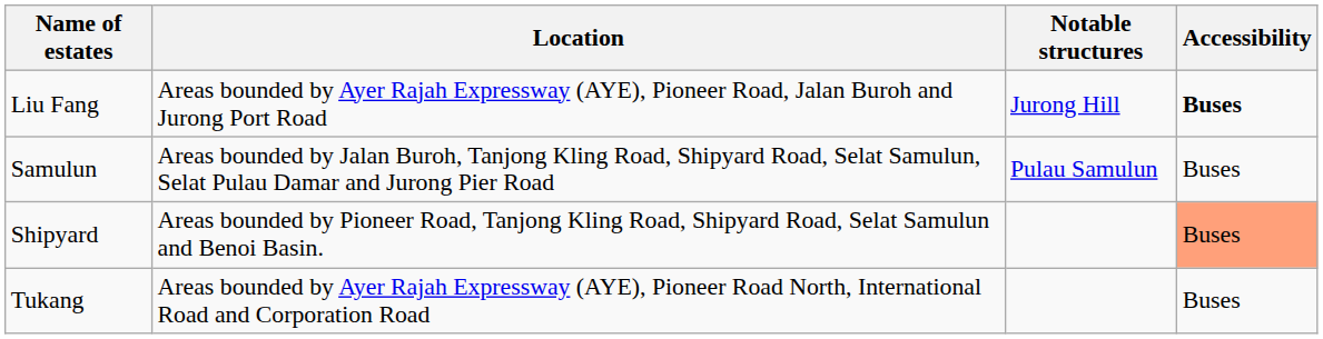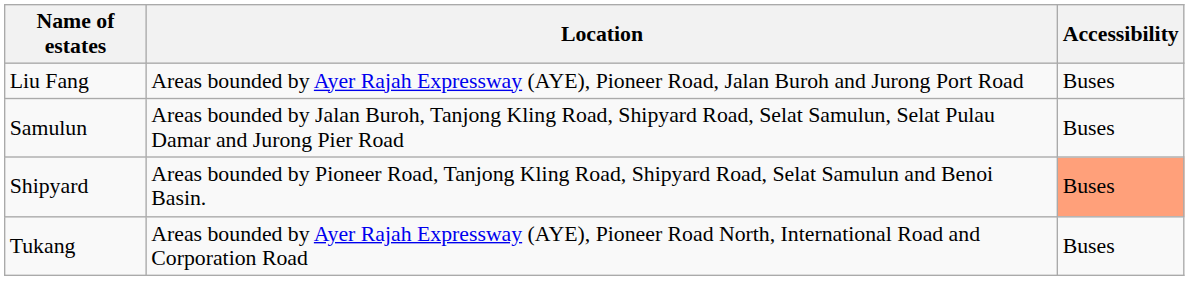- column: Notable structures | Jurong Hill | Pulau Samulun
Liu Fang | Accessibility: bold -> normal
